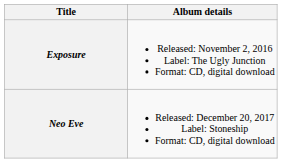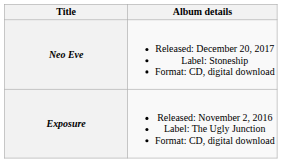rows swapped: Exposure <-> Neo Eve
